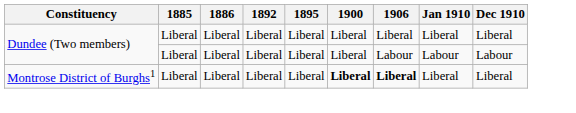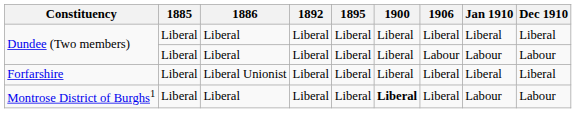+ row: Forfarshire | Liberal | Liberal Unionist | Liberal | Liberal | Liberal | Liberal | Liberal | Liberal
Montrose District of Burghs1 | 1906: bold -> normal
Montrose District of Burghs1 | Jan 1910: Liberal -> Labour
Montrose District of Burghs1 | Dec 1910: Liberal -> Labour
